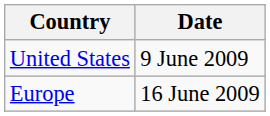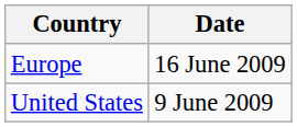rows swapped: United States <-> Europe
